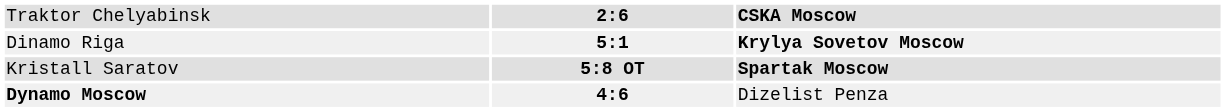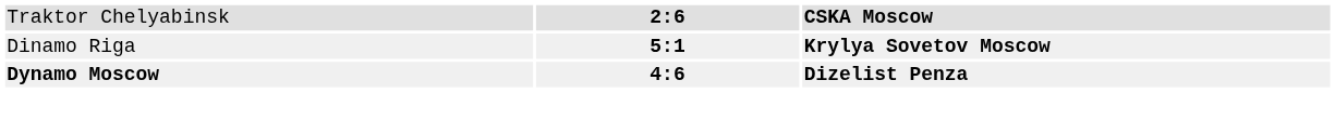- row: Kristall Saratov | 5:8 OT | Spartak Moscow
Dynamo Moscow | column 3: normal -> bold
